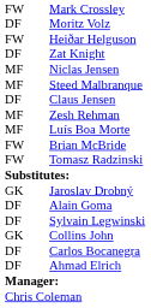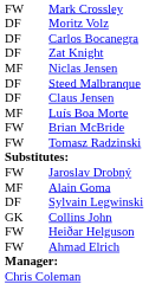rows swapped: Carlos Bocanegra <-> Heiðar Helguson
Steed Malbranque | column 1: MF -> DF
- row: MF | Zesh Rehman
Jaroslav Drobný | column 1: GK -> FW
Alain Goma | column 1: DF -> MF
Ahmad Elrich | column 1: DF -> FW
